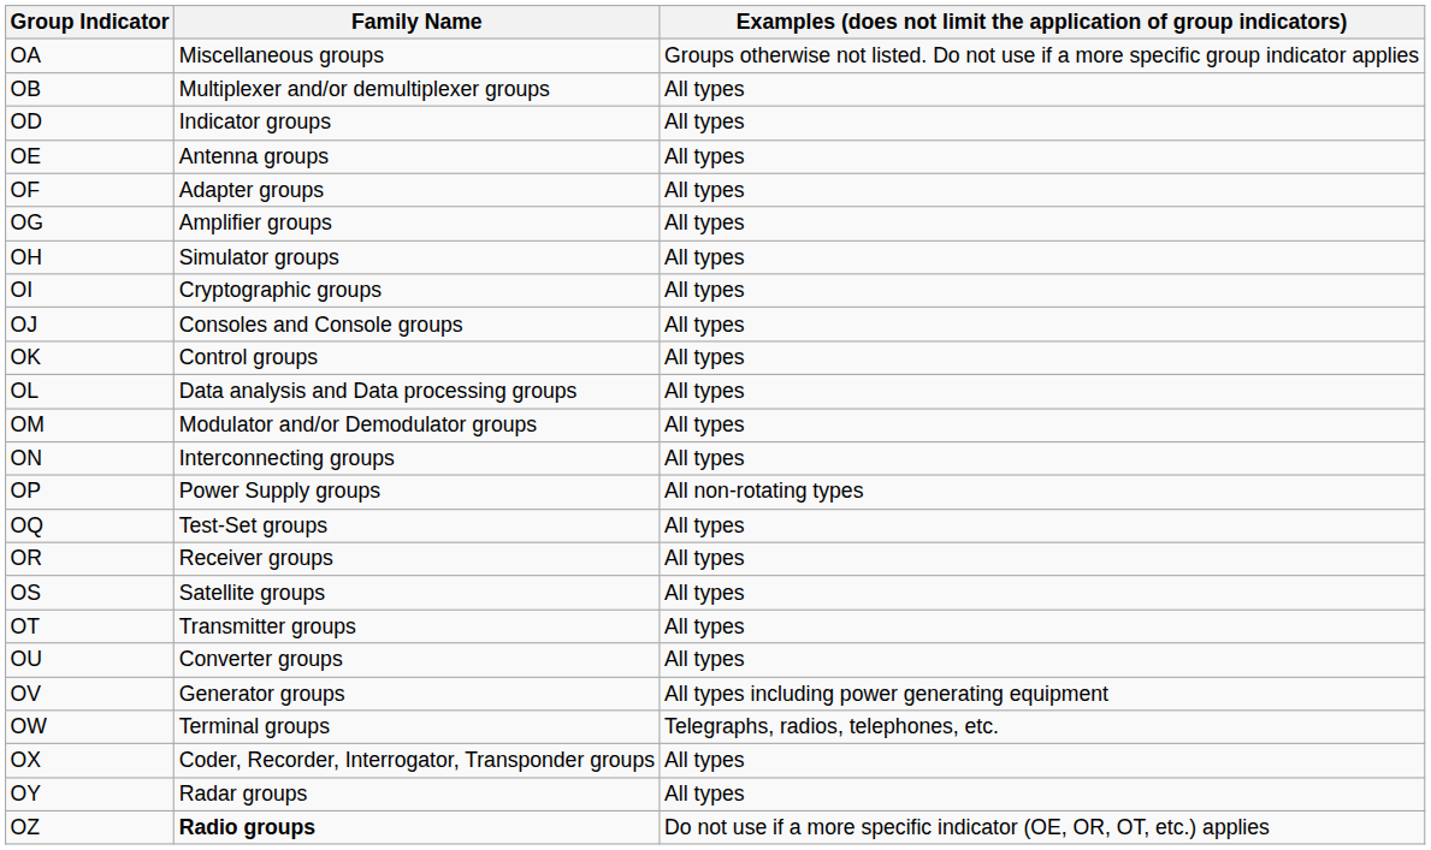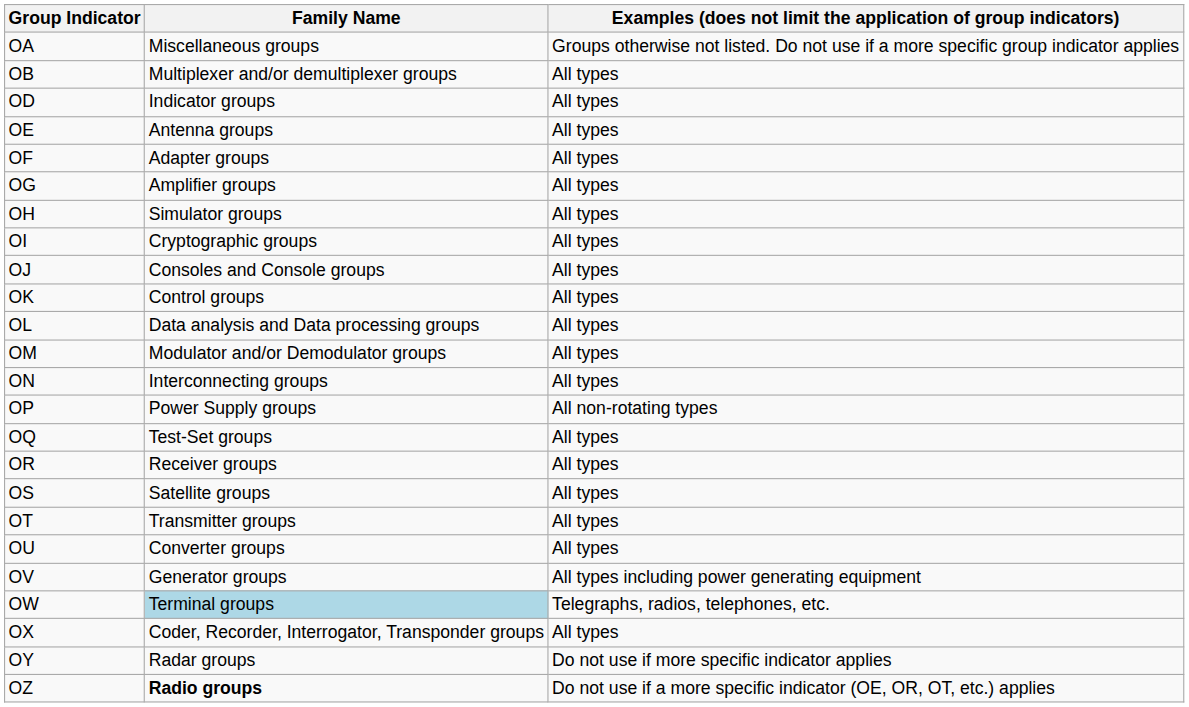OW | Family Name: no background -> lightblue background
OY | column 3: All types -> Do not use if more specific indicator applies
